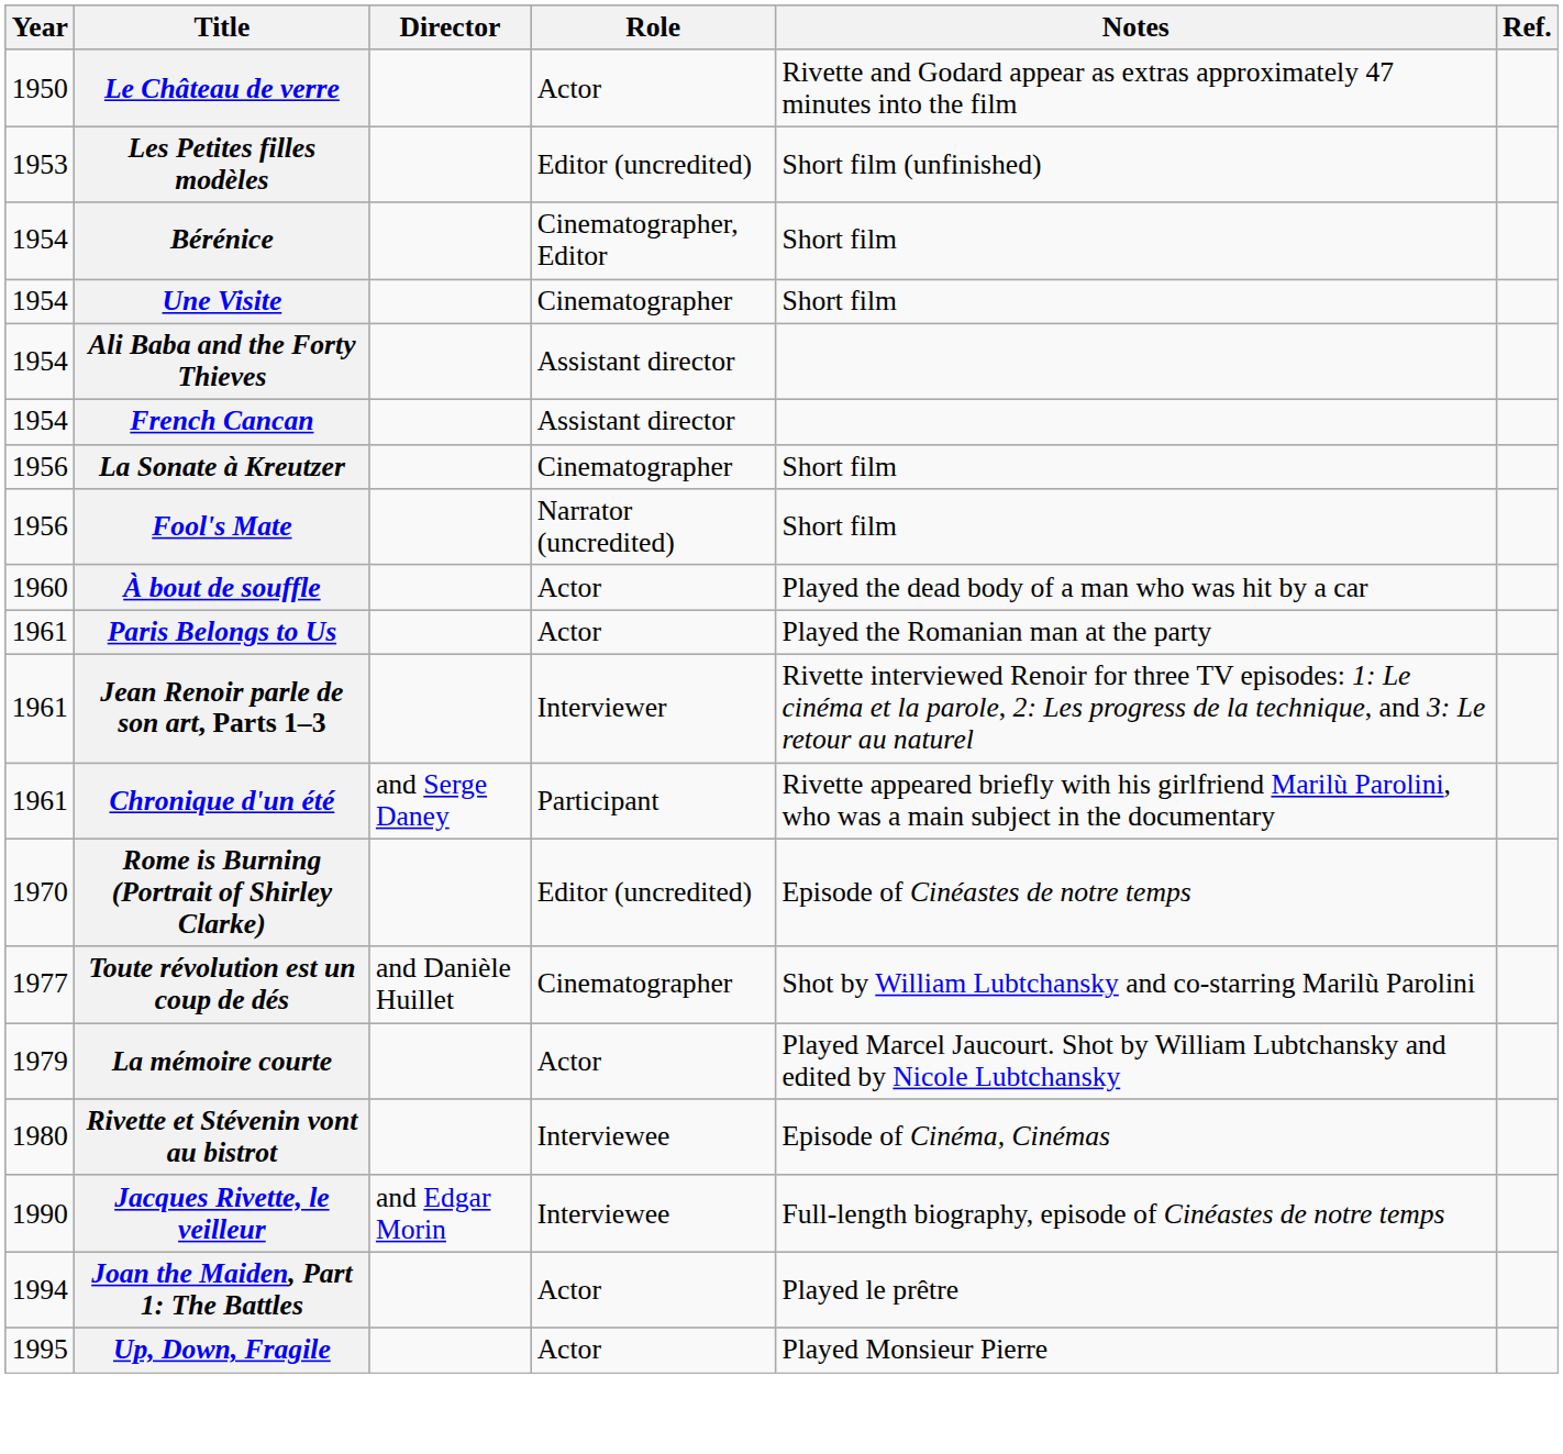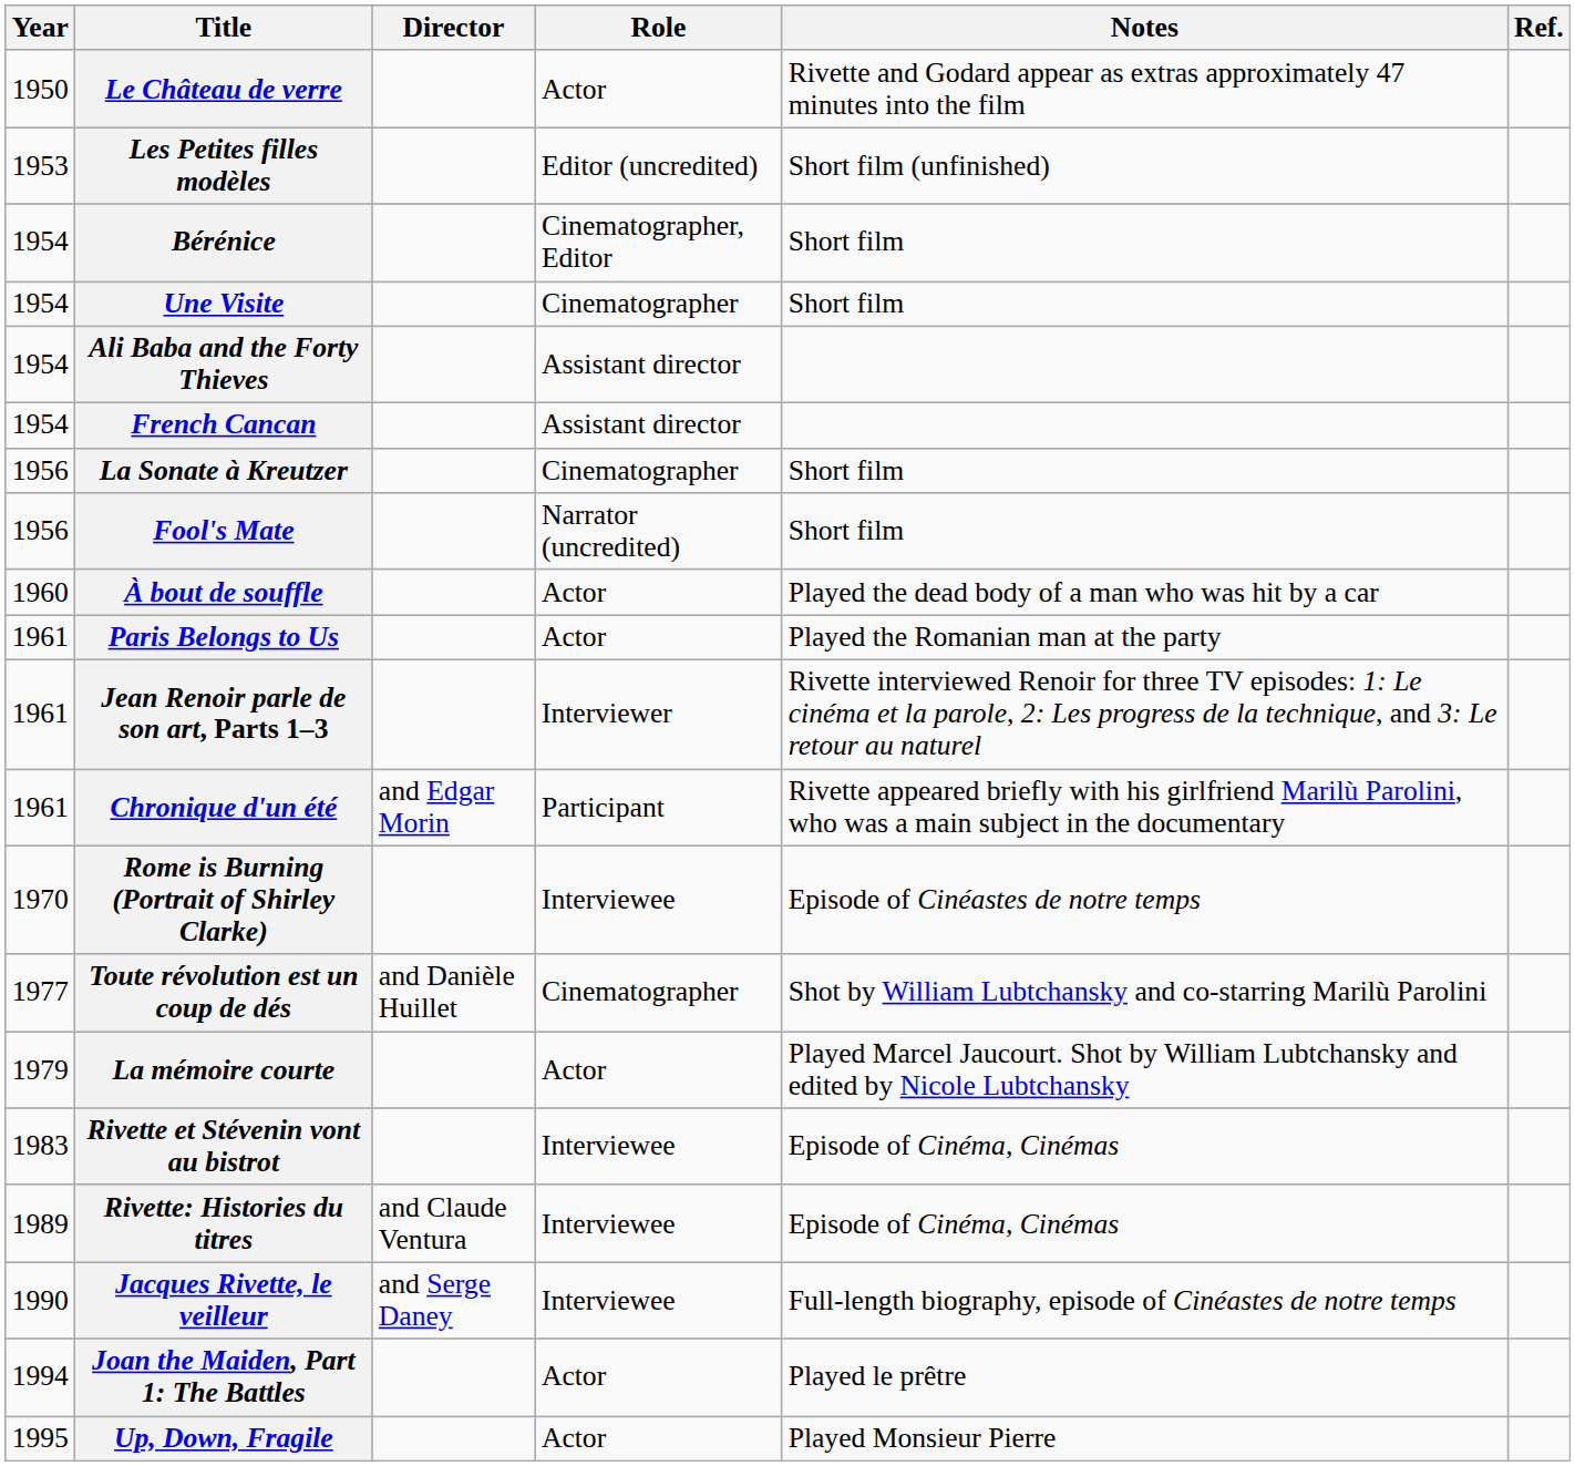Chronique d'un été | Director: and Serge Daney -> and Edgar Morin
Rome is Burning (Portrait of Shirley Clarke) | Role: Editor (uncredited) -> Interviewee
Rivette et Stévenin vont au bistrot | Year: 1980 -> 1983
+ row: 1989 | Rivette: Histories du titres | and Claude Ventura | Interviewee | Episode of Cinéma, Cinémas
Jacques Rivette, le veilleur | Director: and Edgar Morin -> and Serge Daney
